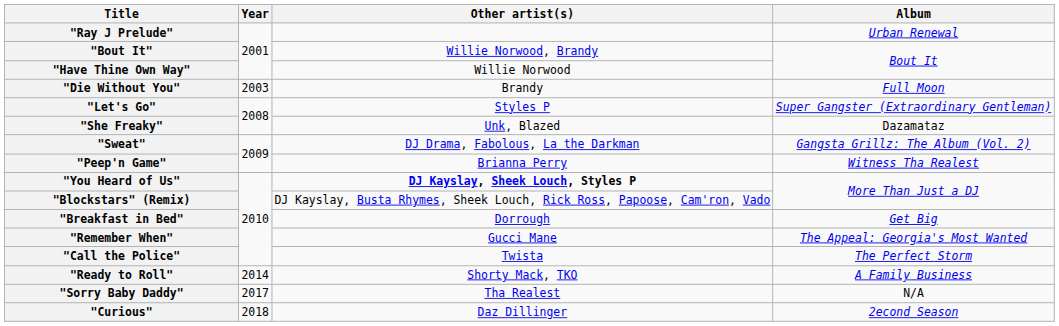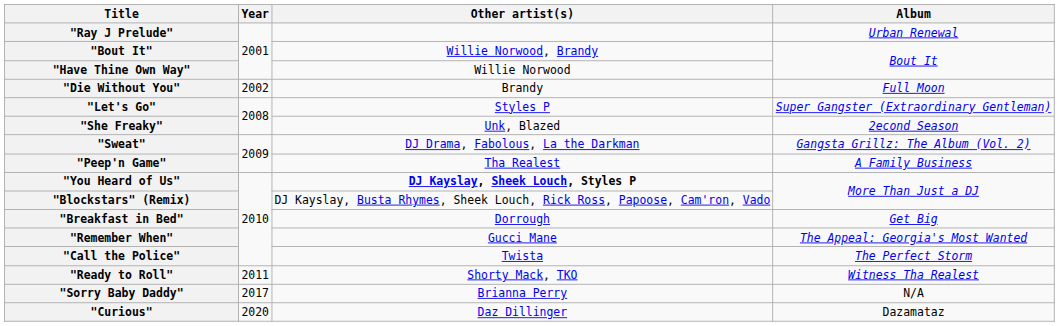"Die Without You" | Year: 2003 -> 2002
"She Freaky" | Album: Dazamataz -> 2econd Season
"Peep'n Game" | Other artist(s): Brianna Perry -> Tha Realest
"Peep'n Game" | Album: Witness Tha Realest -> A Family Business
"Ready to Roll" | Year: 2014 -> 2011
"Ready to Roll" | Album: A Family Business -> Witness Tha Realest
"Sorry Baby Daddy" | Other artist(s): Tha Realest -> Brianna Perry
"Curious" | Year: 2018 -> 2020
"Curious" | Album: 2econd Season -> Dazamataz
